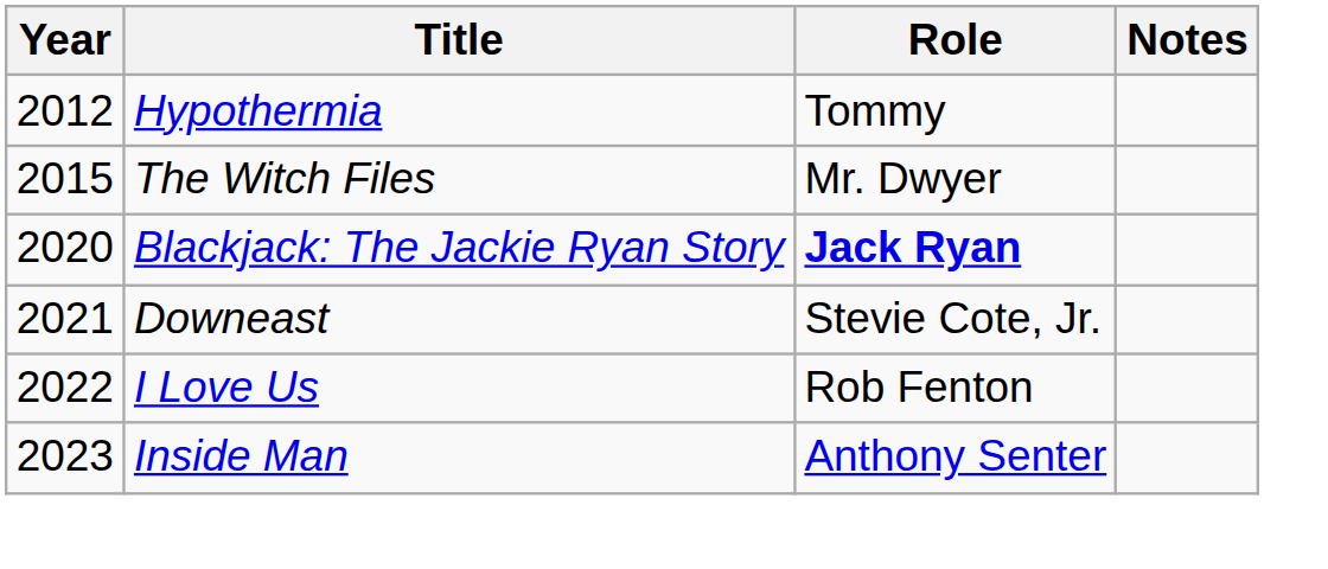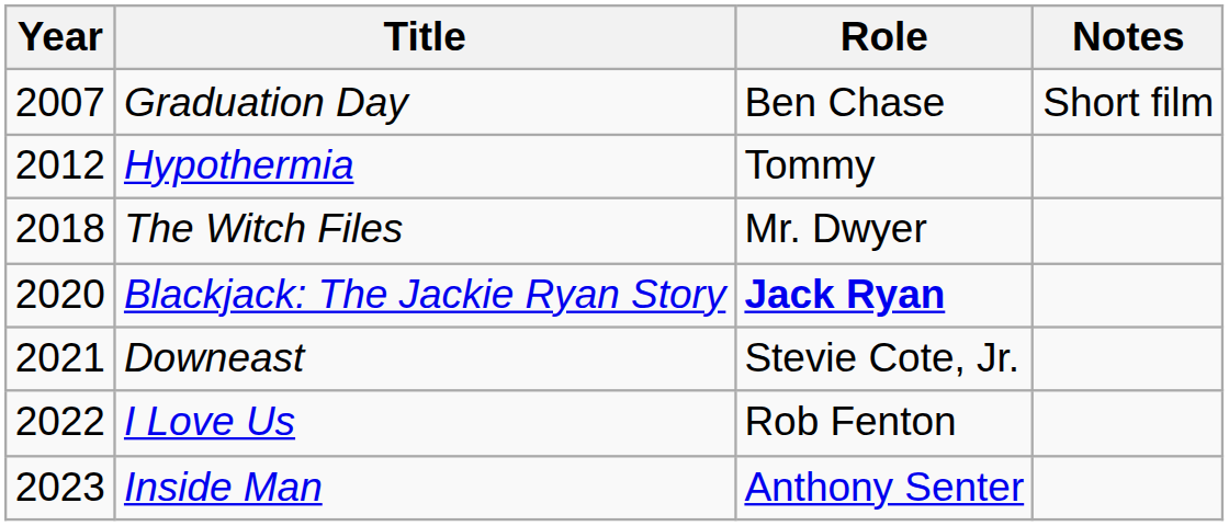+ row: 2007 | Graduation Day | Ben Chase | Short film
The Witch Files | Year: 2015 -> 2018
